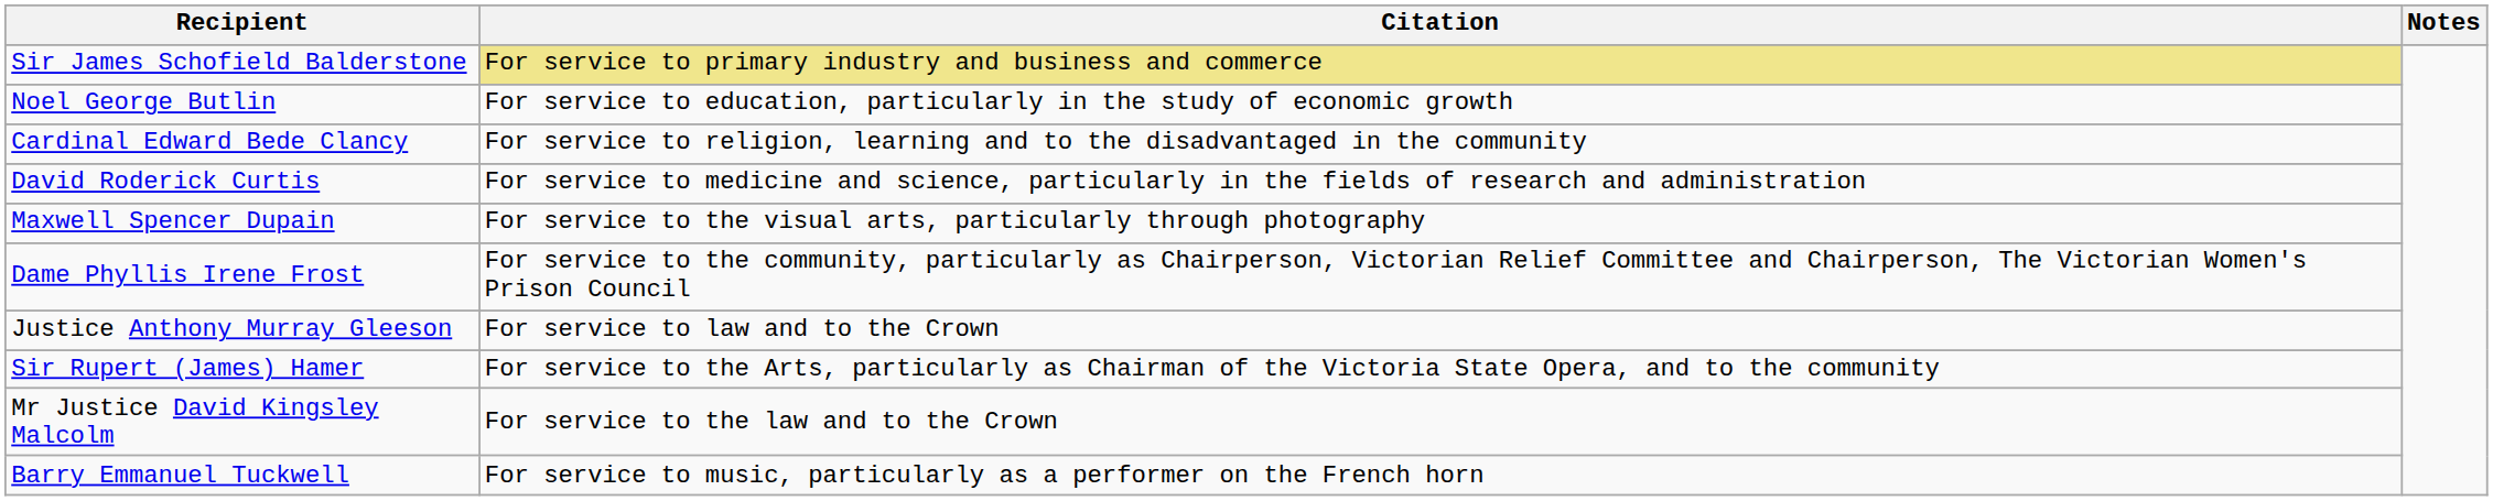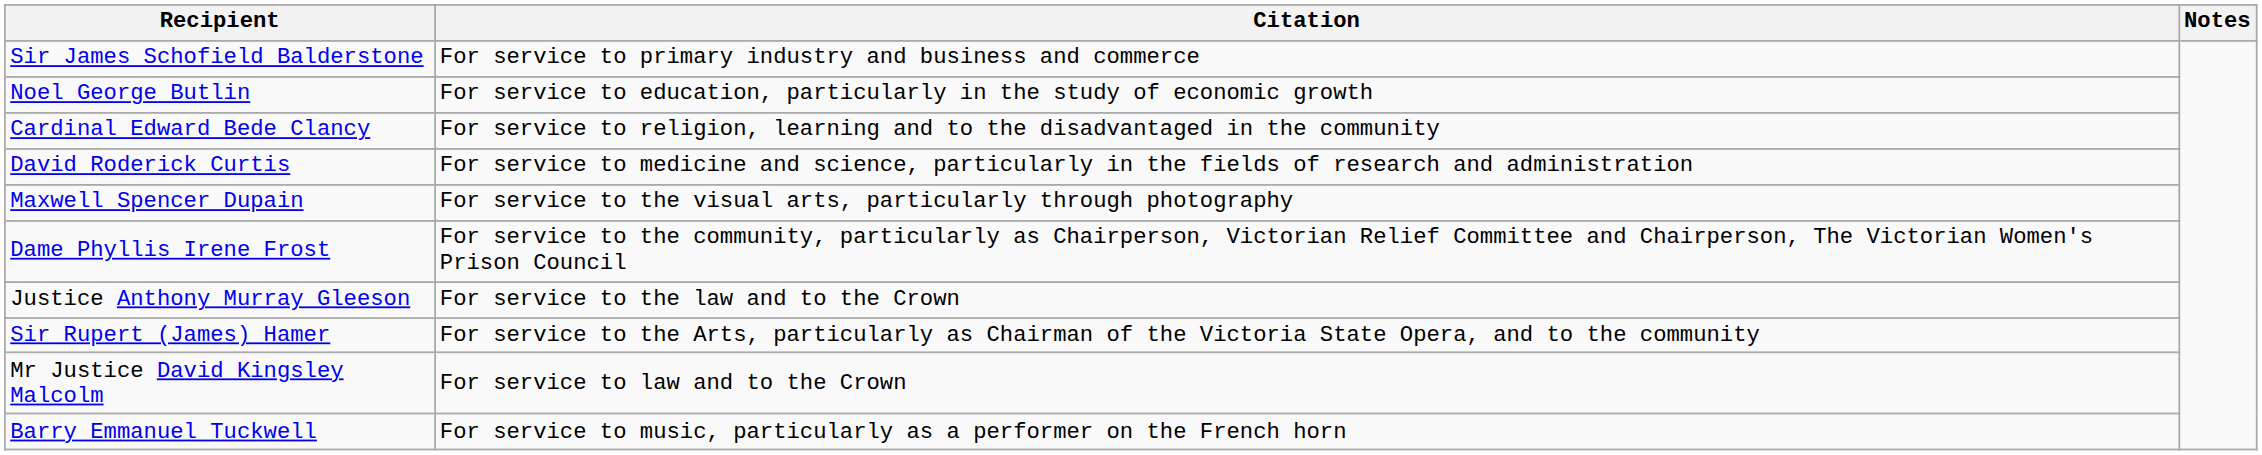Sir James Schofield Balderstone | Citation: khaki background -> no background
Justice Anthony Murray Gleeson | Citation: For service to law and to the Crown -> For service to the law and to the Crown
Mr Justice David Kingsley Malcolm | Citation: For service to the law and to the Crown -> For service to law and to the Crown
